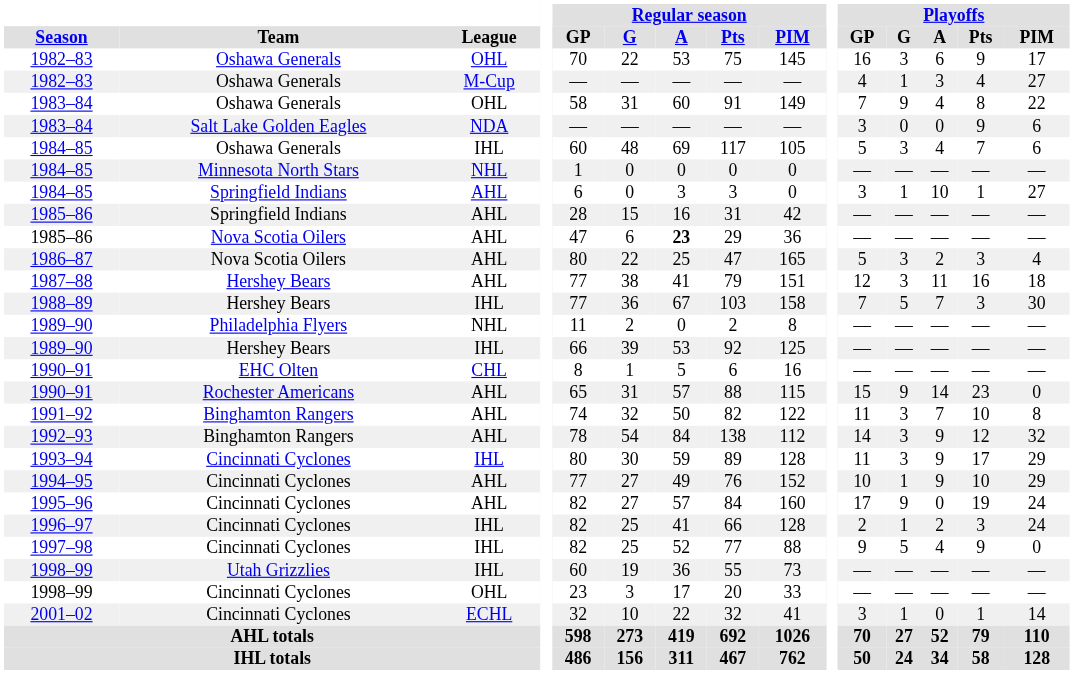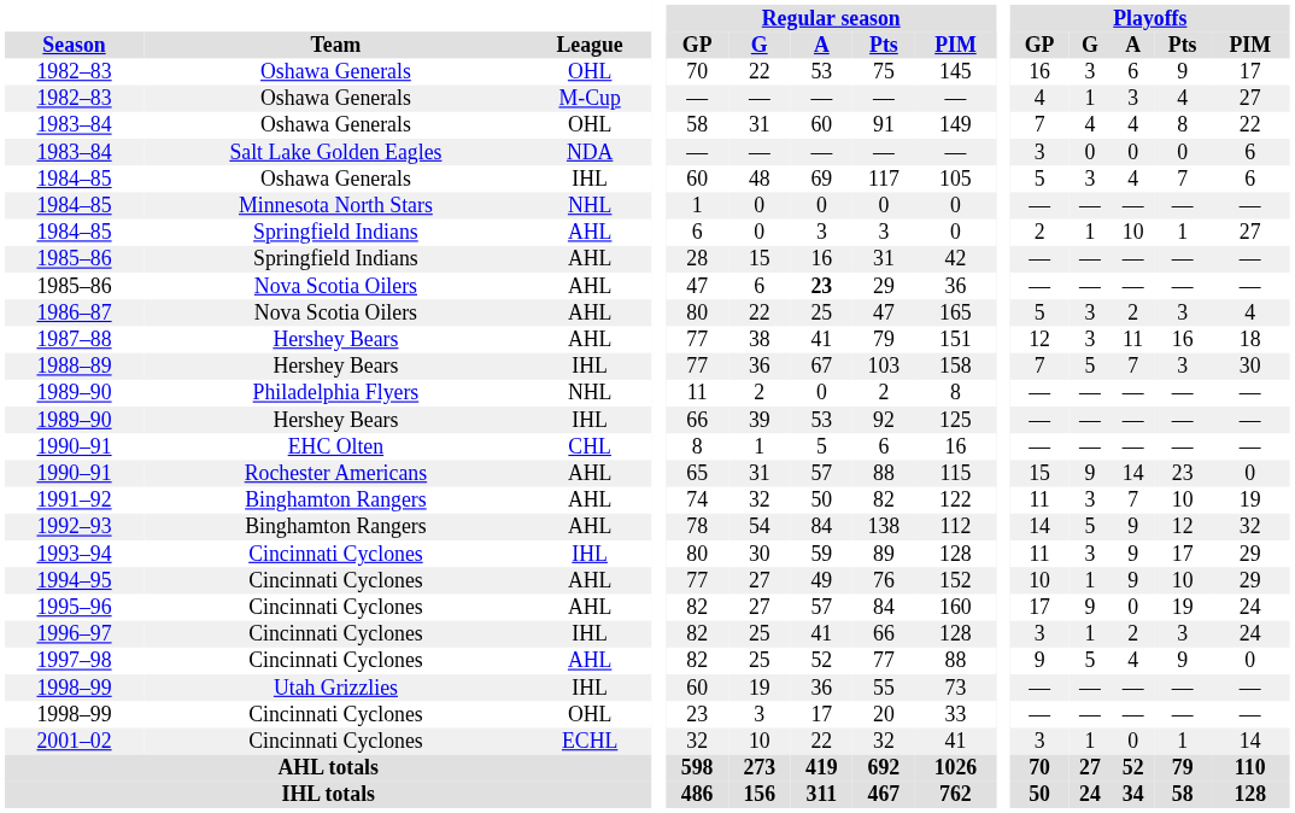1983–84 / Oshawa Generals | Playoffs / G: 9 -> 4
1983–84 / Salt Lake Golden Eagles | Playoffs / Pts: 9 -> 0
1984–85 / Springfield Indians | Playoffs / GP: 3 -> 2
1991–92 | Playoffs / PIM: 8 -> 19
1992–93 | Playoffs / G: 3 -> 5
1996–97 | Playoffs / GP: 2 -> 3
1997–98 | League: IHL -> AHL
